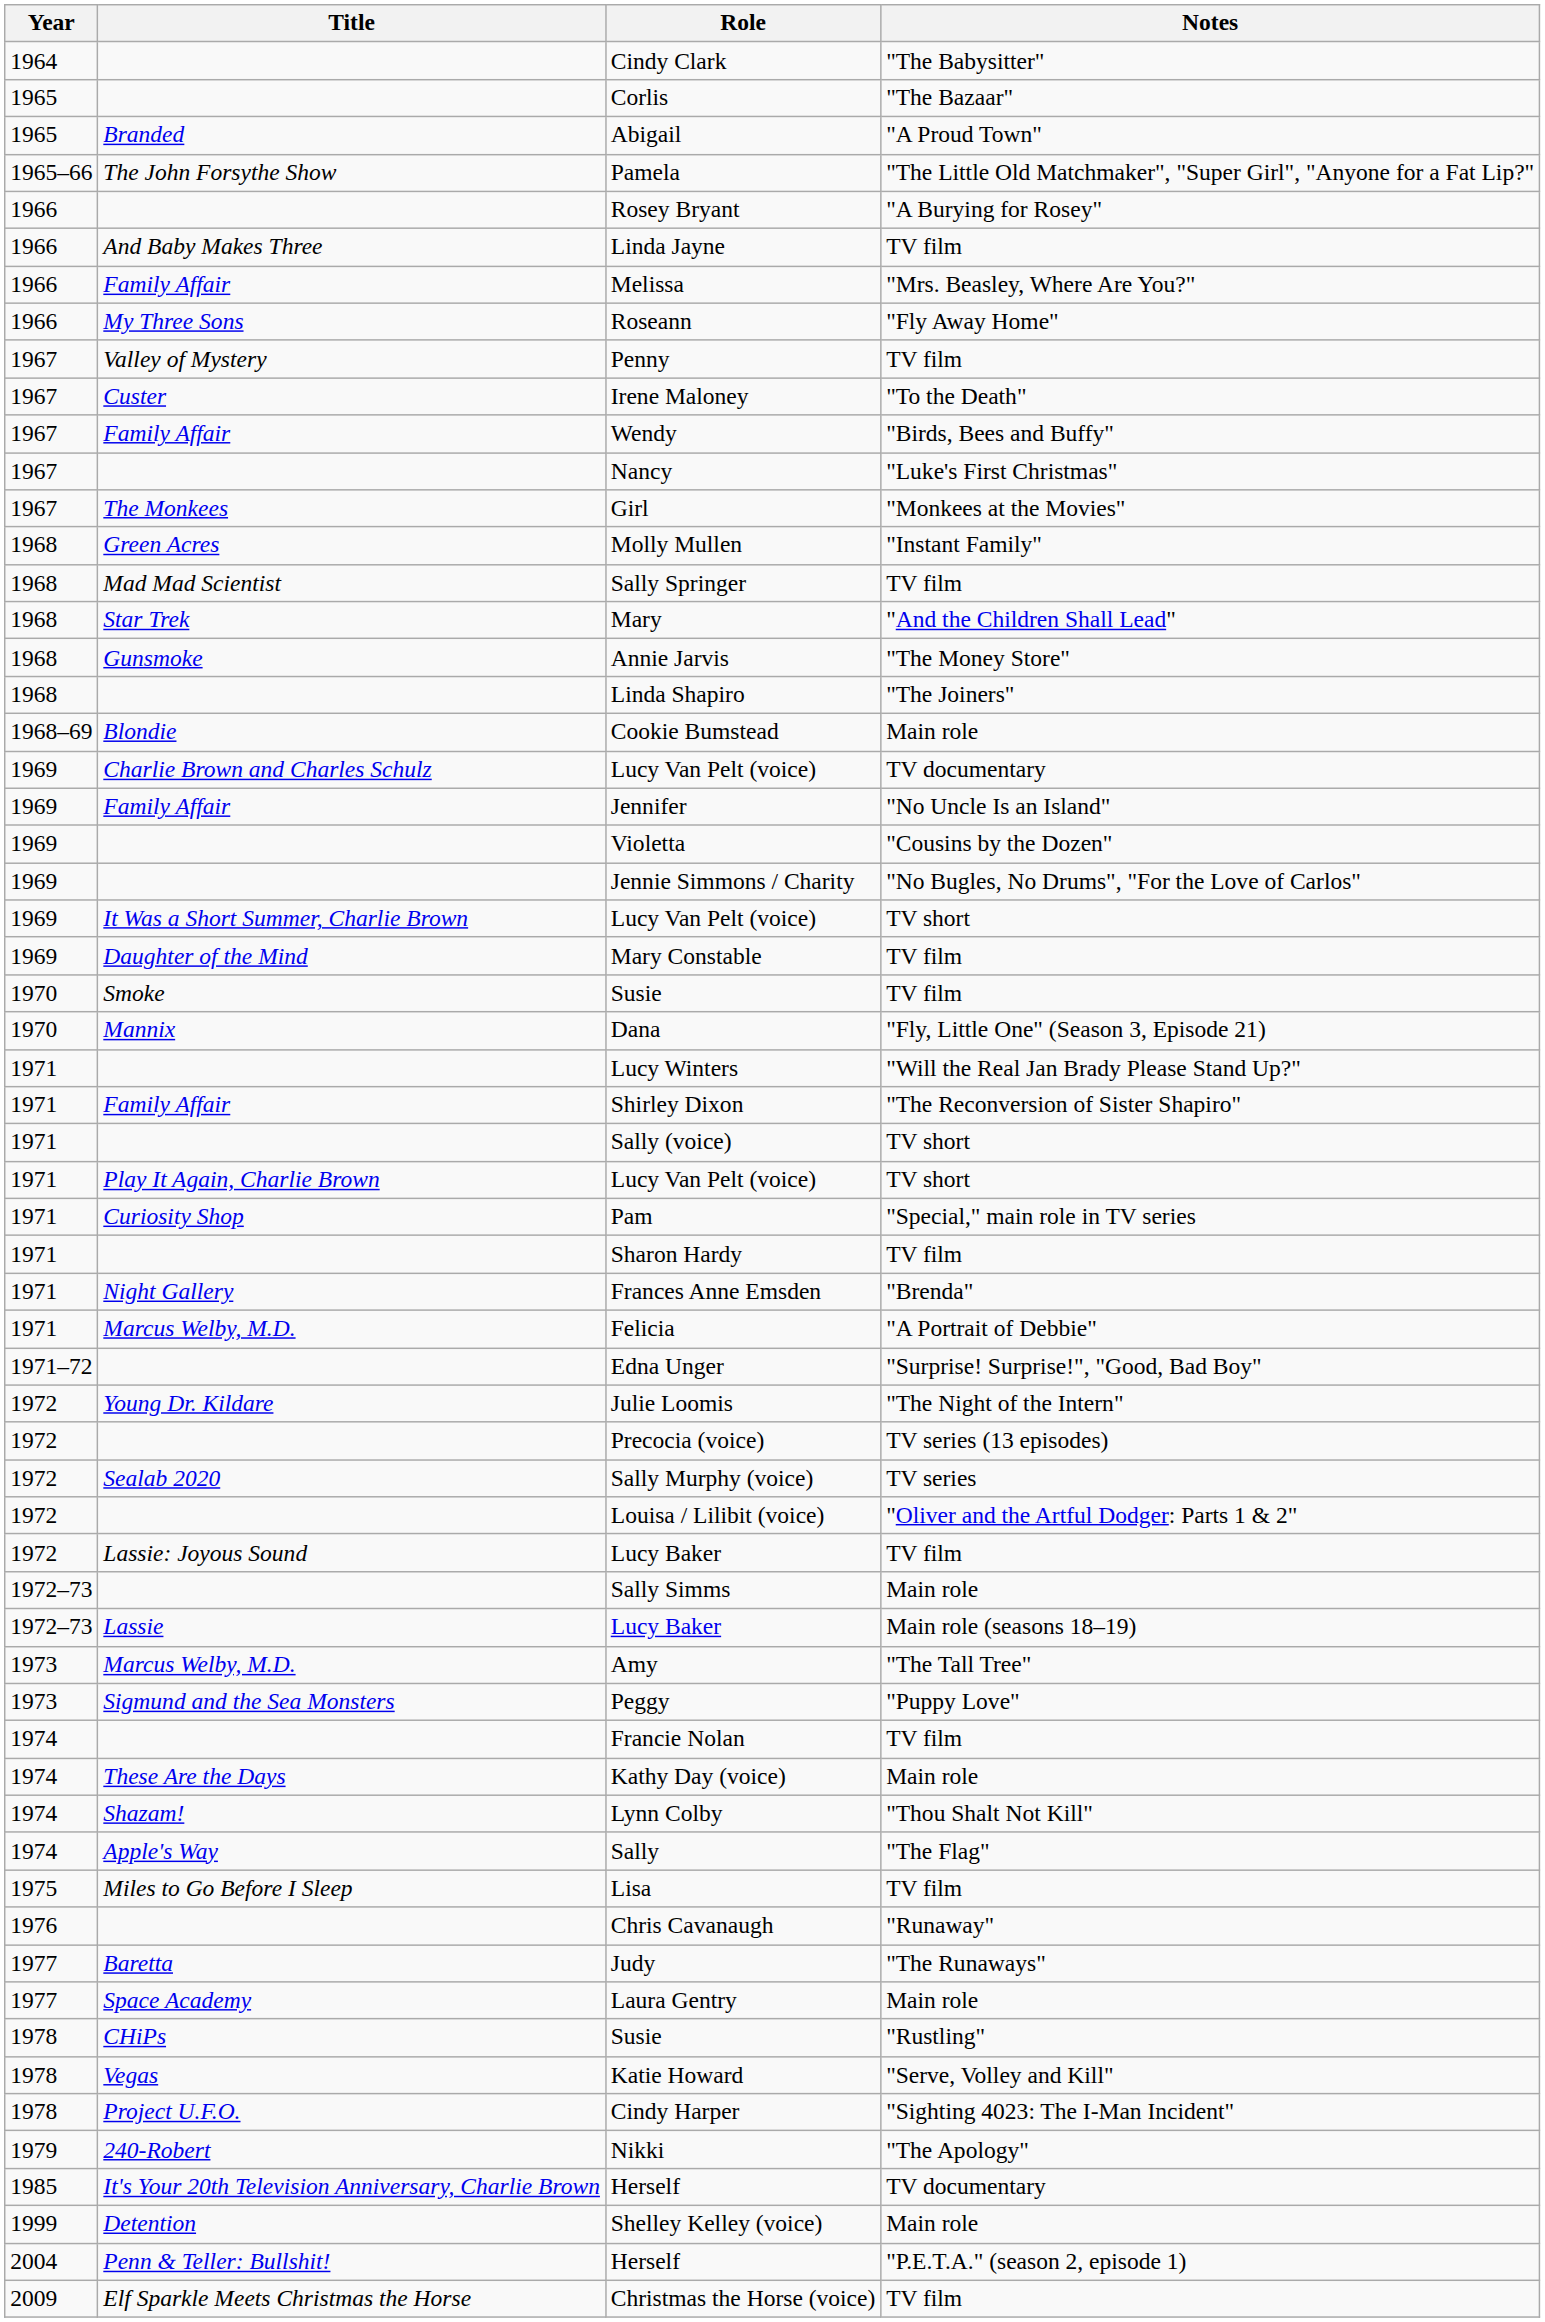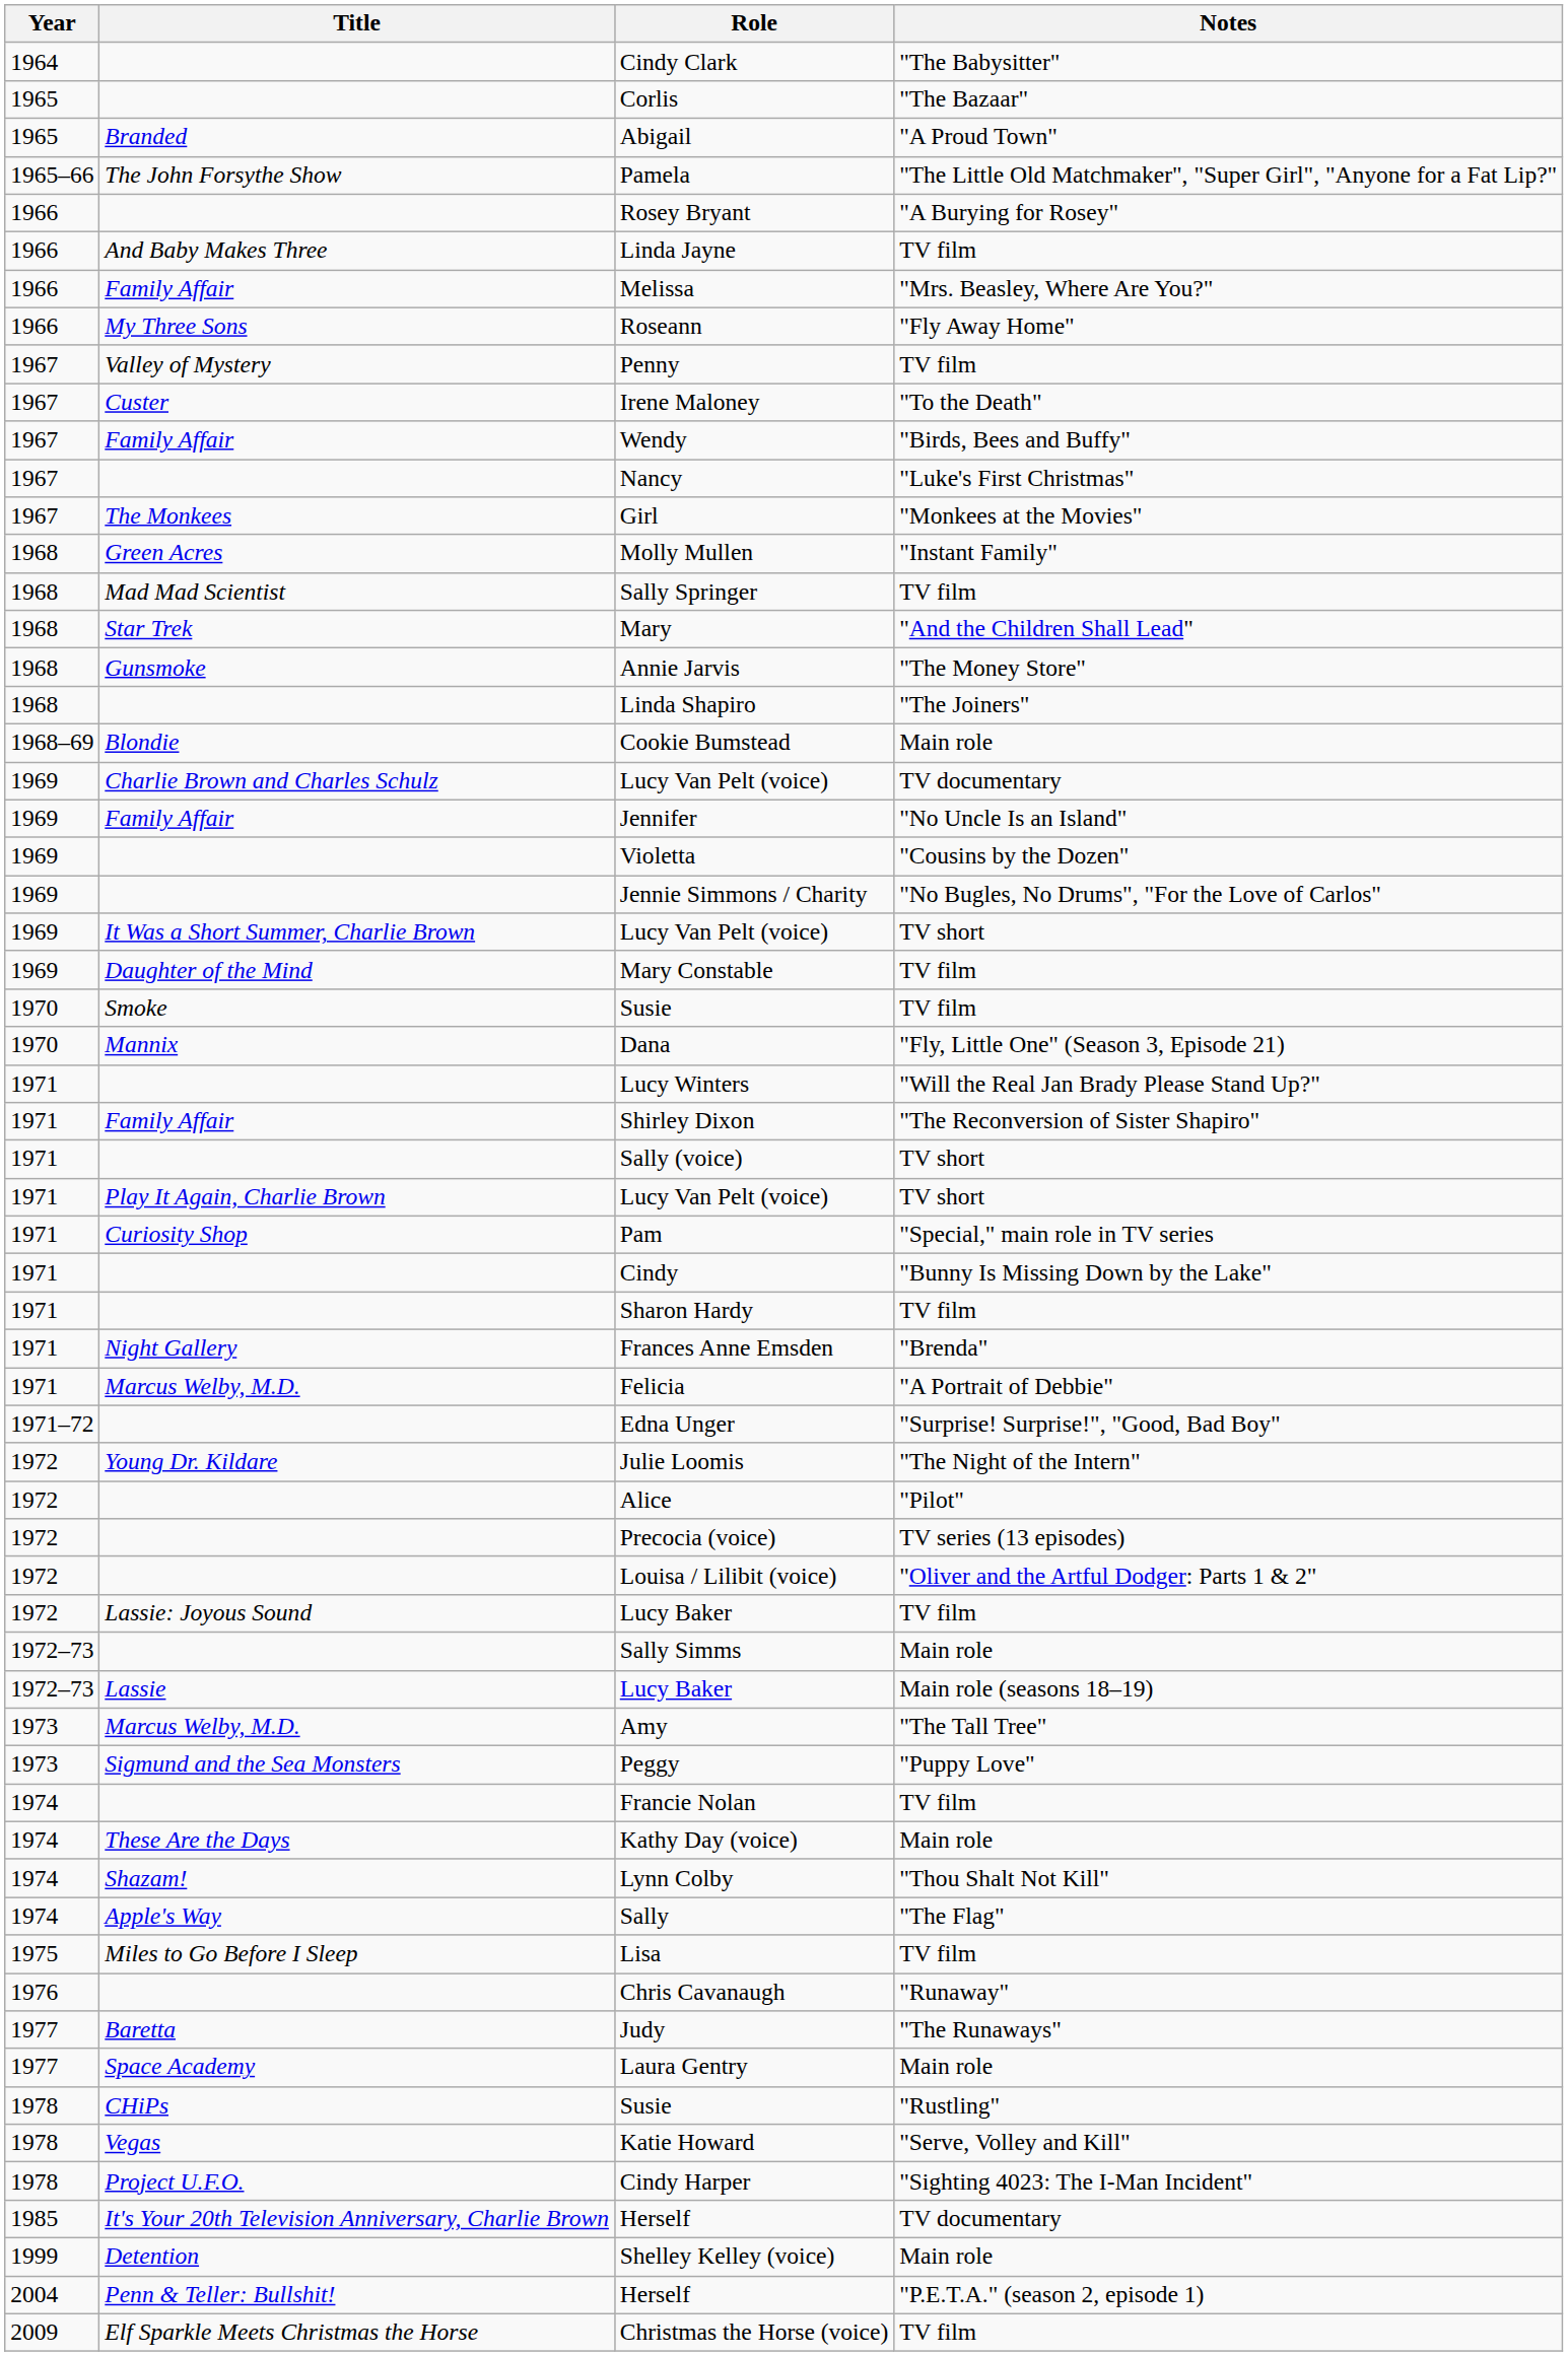+ row: 1971 | Cindy | "Bunny Is Missing Down by the Lake"
+ row: 1972 | Alice | "Pilot"
- row: 1972 | Sealab 2020 | Sally Murphy (voice) | TV series
- row: 1979 | 240-Robert | Nikki | "The Apology"
